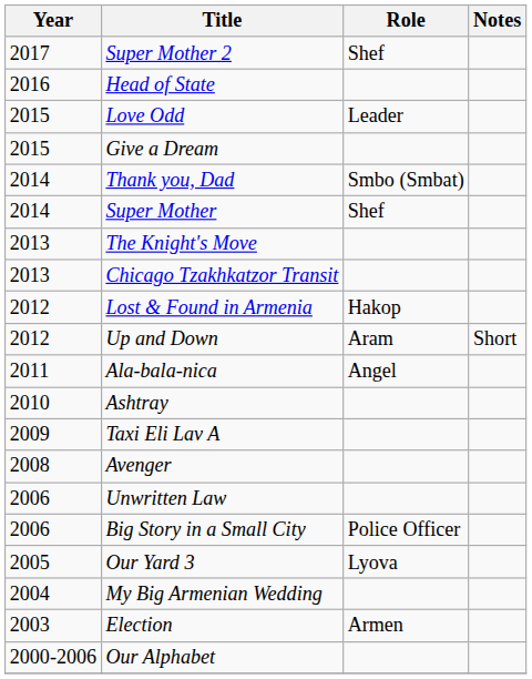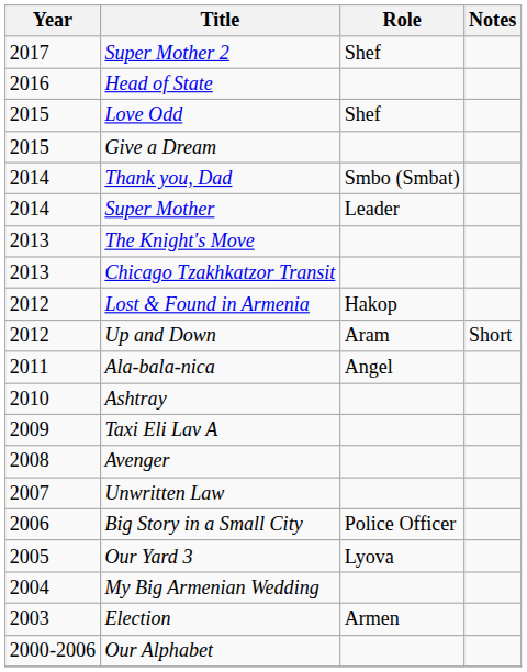Love Odd | Role: Leader -> Shef
Super Mother | Role: Shef -> Leader
Unwritten Law | Year: 2006 -> 2007
